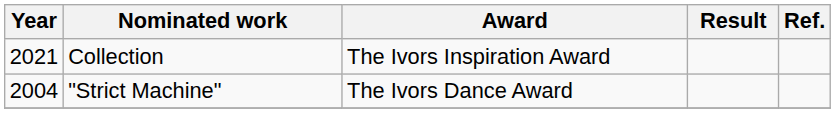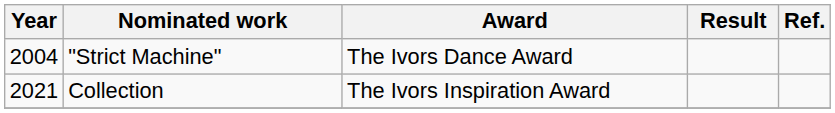rows swapped: "Strict Machine" <-> Collection
